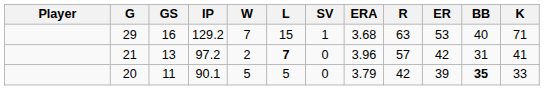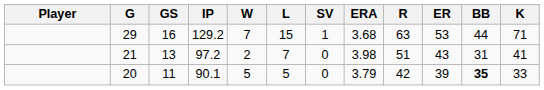29 | BB: 40 -> 44
21 | L: bold -> normal
21 | ERA: 3.96 -> 3.98
21 | R: 57 -> 51
21 | ER: 42 -> 43
